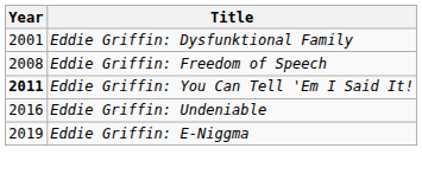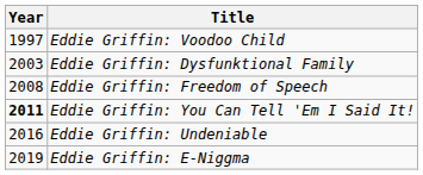+ row: 1997 | Eddie Griffin: Voodoo Child
Eddie Griffin: Dysfunktional Family | Year: 2001 -> 2003
